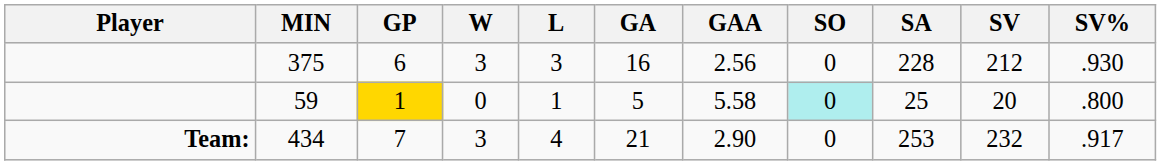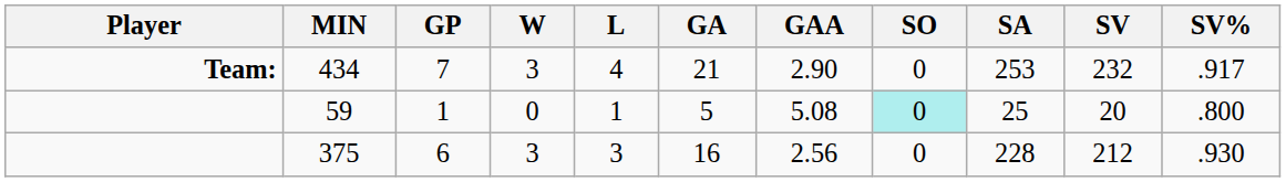rows swapped: 375 <-> 434
59 | GP: gold background -> no background
59 | GAA: 5.58 -> 5.08
